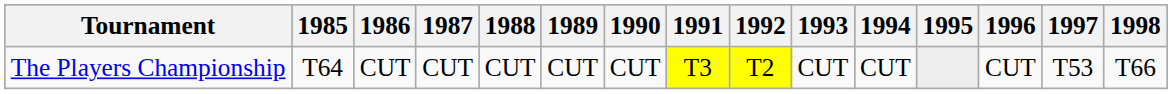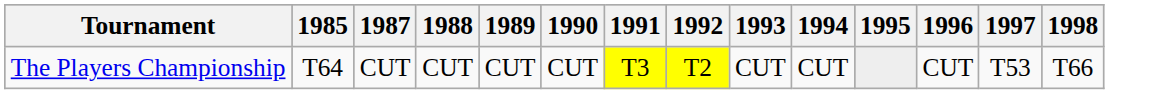- column: 1986 | CUT
